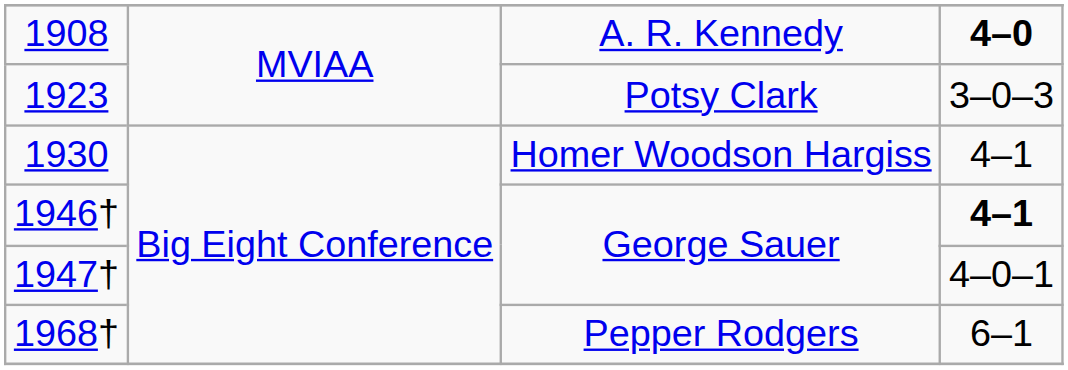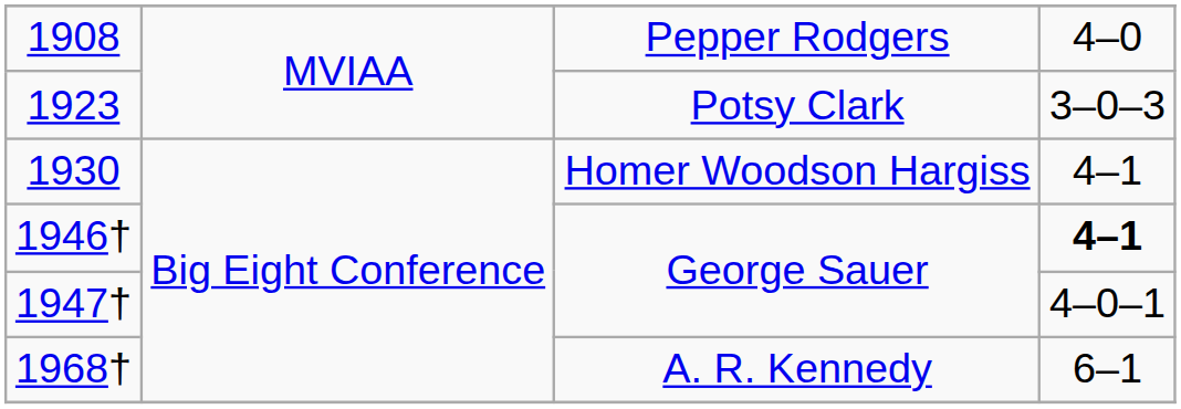1908 | column 3: A. R. Kennedy -> Pepper Rodgers
1908 | column 4: bold -> normal
1968† | column 3: Pepper Rodgers -> A. R. Kennedy
